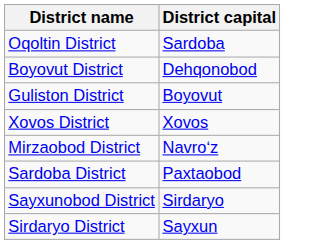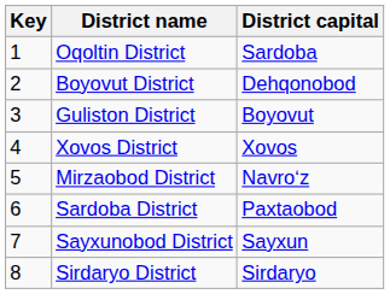+ column: Key | 1 | 2 | 3 | 4 | 5 | 6 | 7 | 8
Sayxunobod District | District capital: Sirdaryo -> Sayxun
Sirdaryo District | District capital: Sayxun -> Sirdaryo
